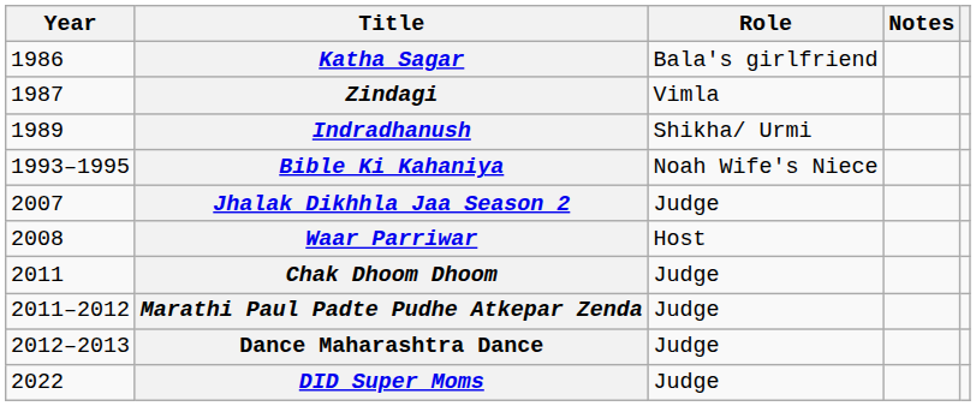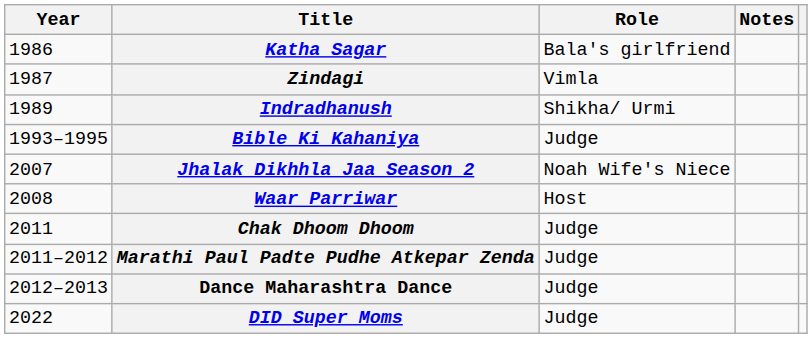Bible Ki Kahaniya | Role: Noah Wife's Niece -> Judge
Jhalak Dikhhla Jaa Season 2 | Role: Judge -> Noah Wife's Niece
